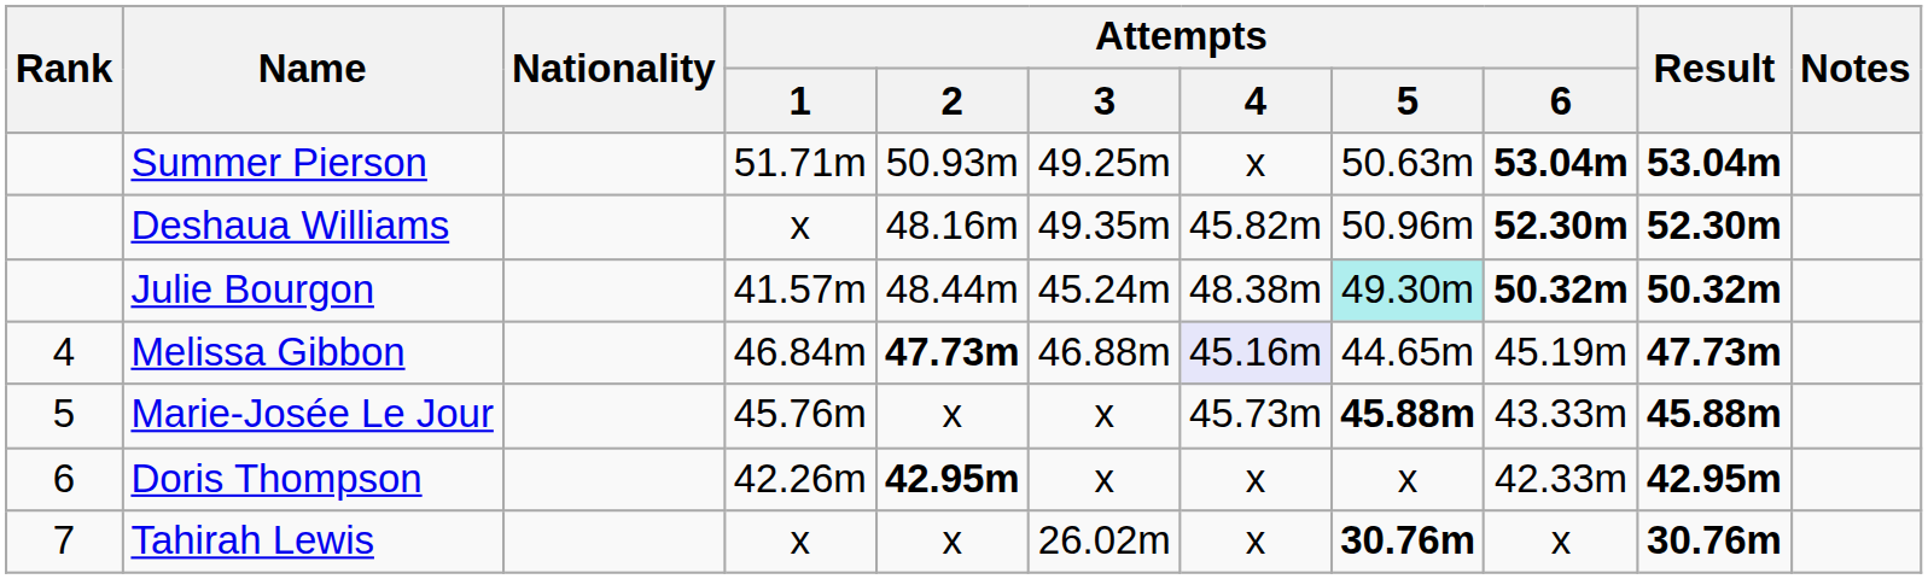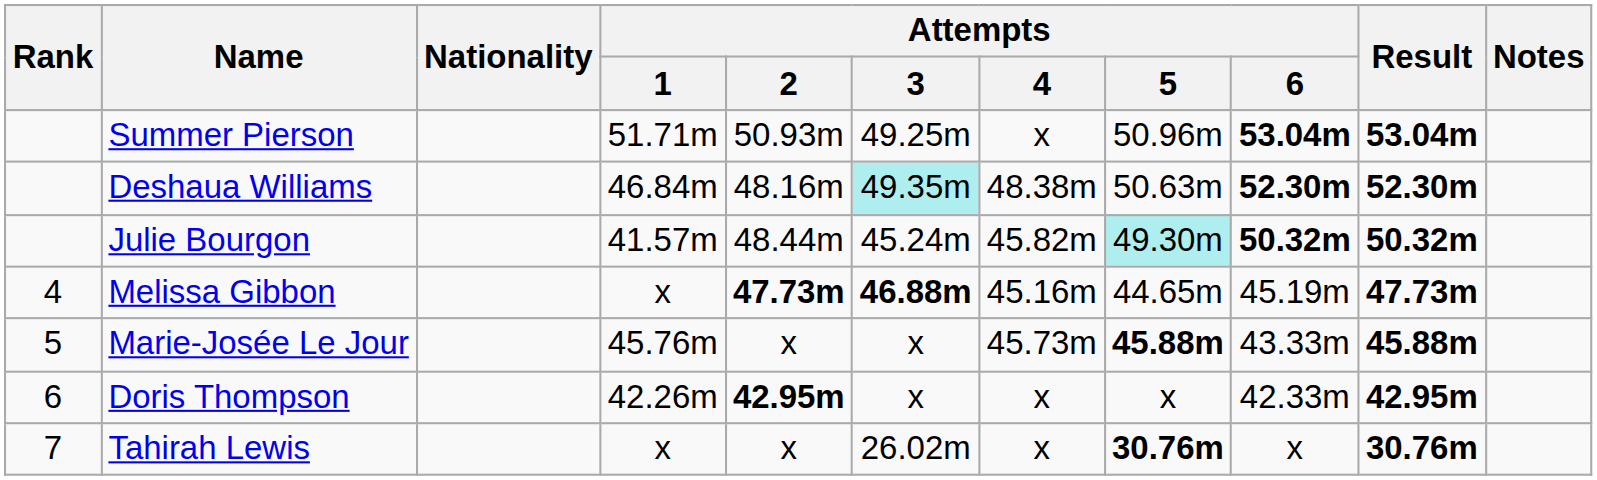Summer Pierson | Attempts / 5: 50.63m -> 50.96m
Deshaua Williams | Attempts / 1: x -> 46.84m
Deshaua Williams | Attempts / 3: no background -> paleturquoise background
Deshaua Williams | Attempts / 4: 45.82m -> 48.38m
Deshaua Williams | Attempts / 5: 50.96m -> 50.63m
Julie Bourgon | Attempts / 4: 48.38m -> 45.82m
Melissa Gibbon | Attempts / 1: 46.84m -> x
Melissa Gibbon | Attempts / 3: normal -> bold
Melissa Gibbon | Attempts / 4: lavender background -> no background
